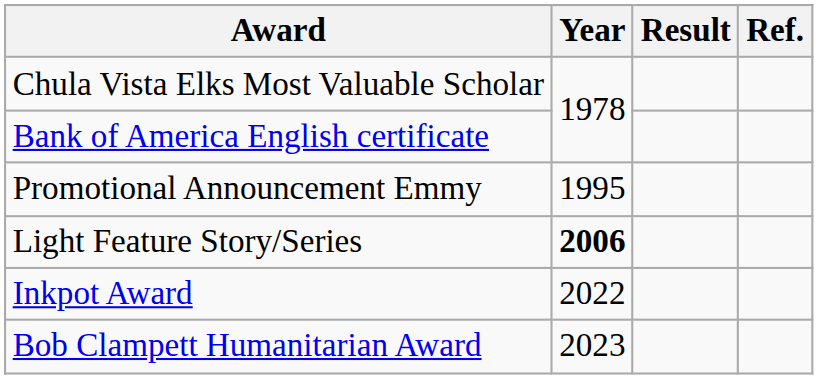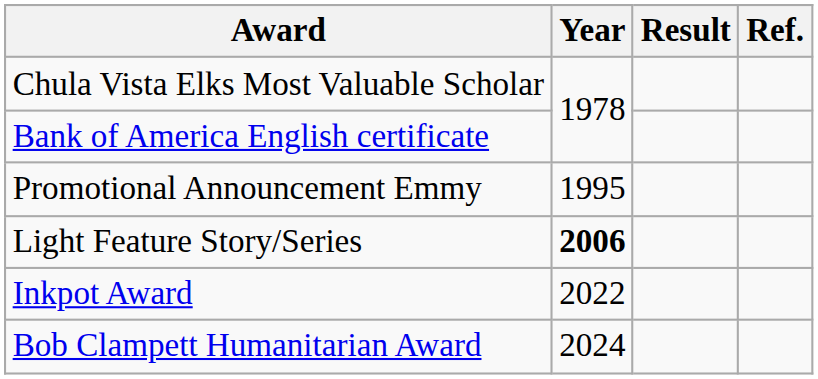Bob Clampett Humanitarian Award | Year: 2023 -> 2024
